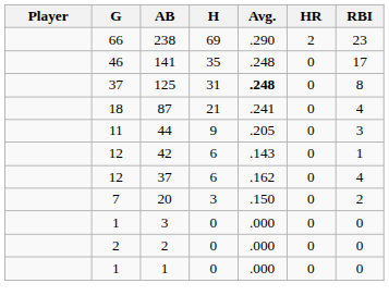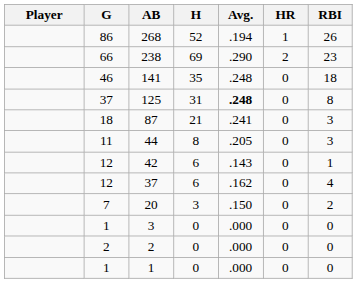+ row: 86 | 268 | 52 | .194 | 1 | 26
141 | RBI: 17 -> 18
87 | RBI: 4 -> 3
44 | H: 9 -> 8
